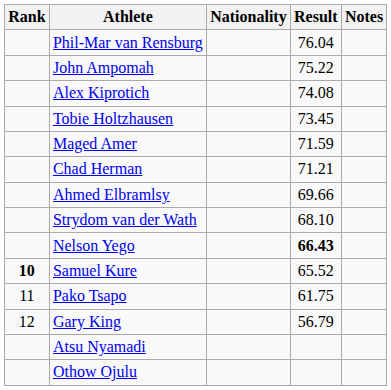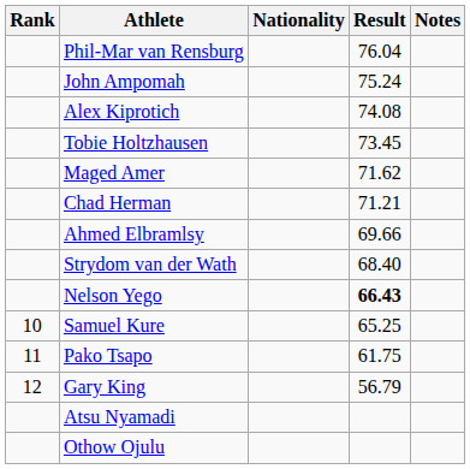John Ampomah | Result: 75.22 -> 75.24
Maged Amer | Result: 71.59 -> 71.62
Strydom van der Wath | Result: 68.10 -> 68.40
Samuel Kure | Rank: bold -> normal
Samuel Kure | Result: 65.52 -> 65.25
